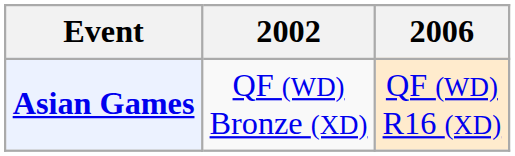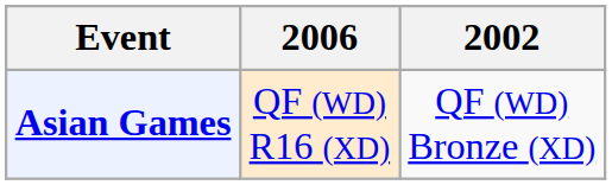columns swapped: 2002 <-> 2006
